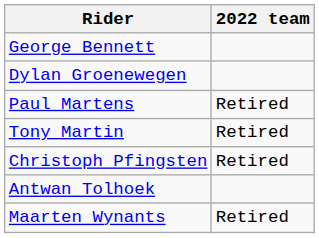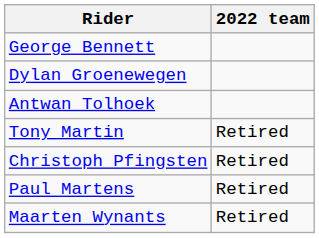rows swapped: Paul Martens <-> Antwan Tolhoek
